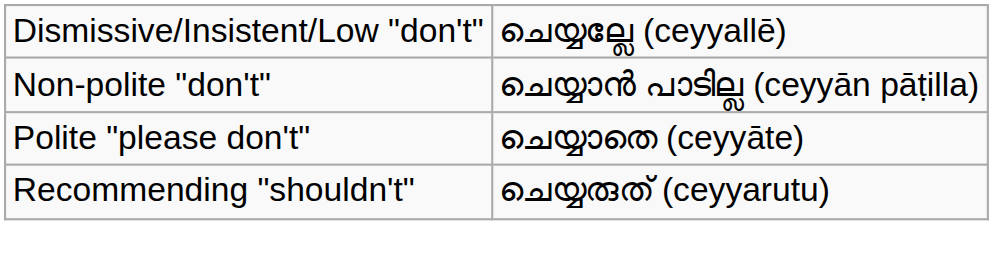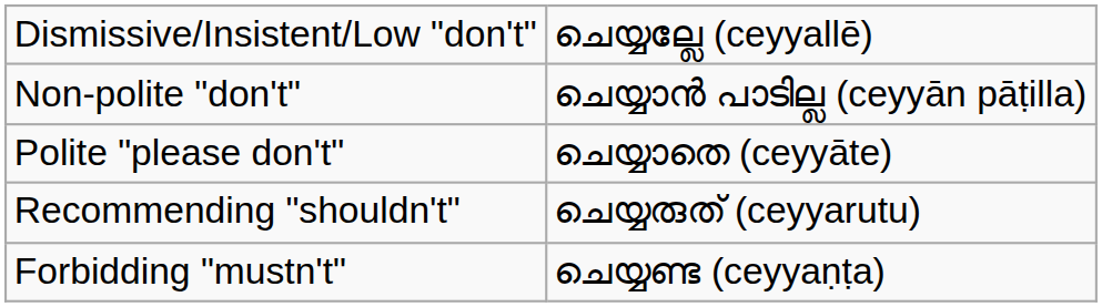+ row: Forbidding "mustn't" | ചെയ്യണ്ട (ceyyaṇṭa)
